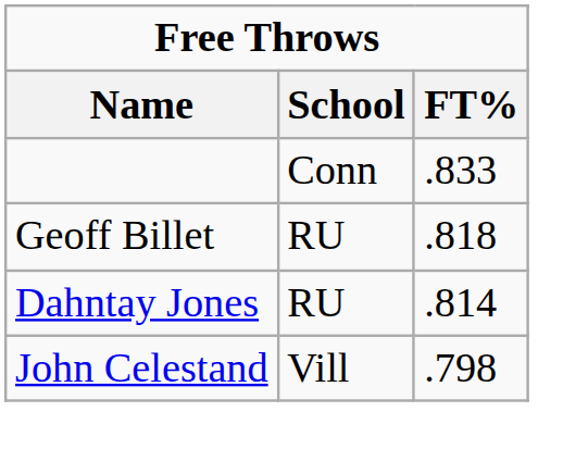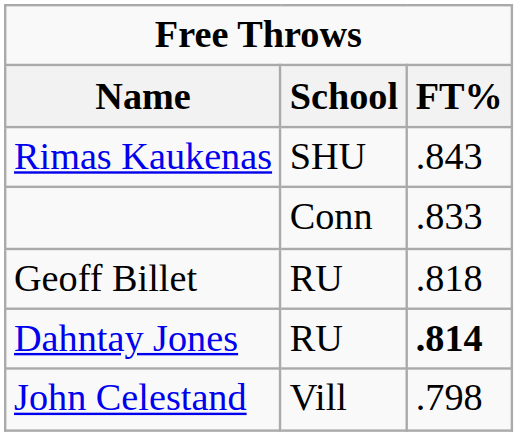+ row: Rimas Kaukenas | SHU | .843
Dahntay Jones | FT%: normal -> bold
